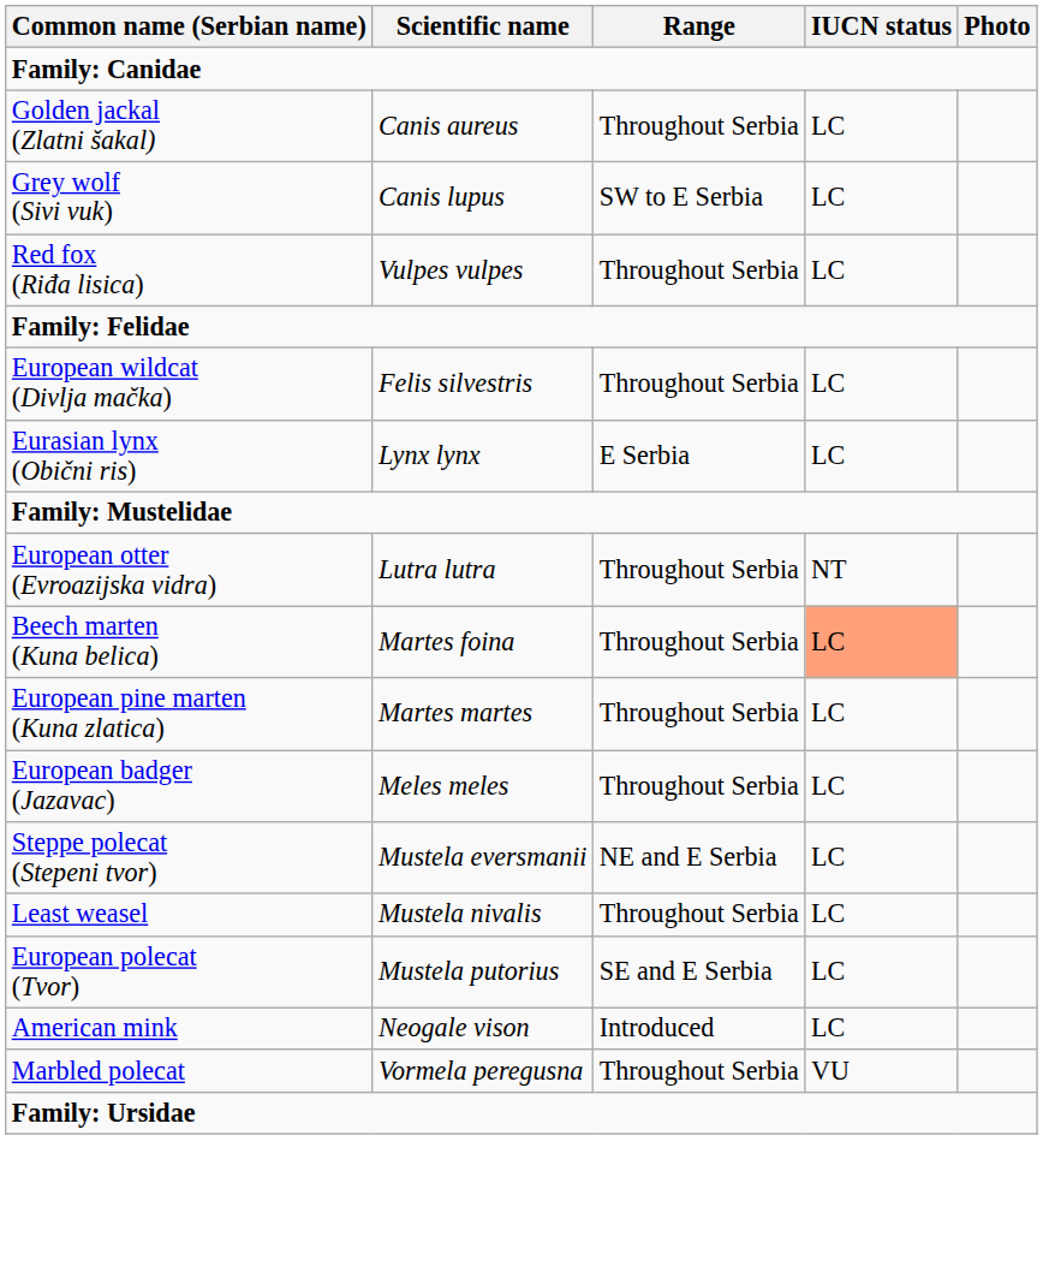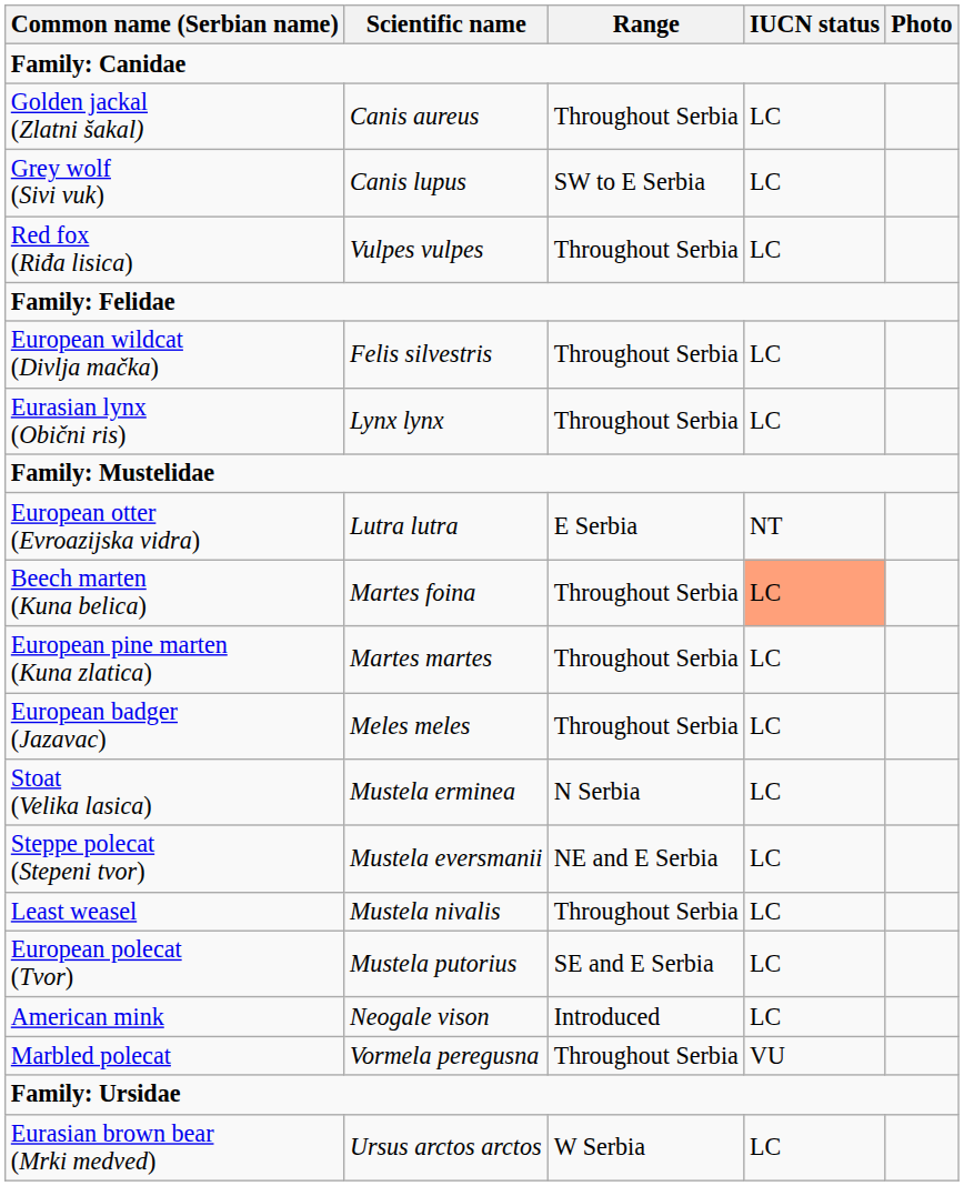Eurasian lynx (Obični ris) | Range: E Serbia -> Throughout Serbia
European otter (Evroazijska vidra) | Range: Throughout Serbia -> E Serbia
+ row: Stoat (Velika lasica) | Mustela erminea | N Serbia | LC
+ row: Eurasian brown bear (Mrki medved) | Ursus arctos arctos | W Serbia | LC
